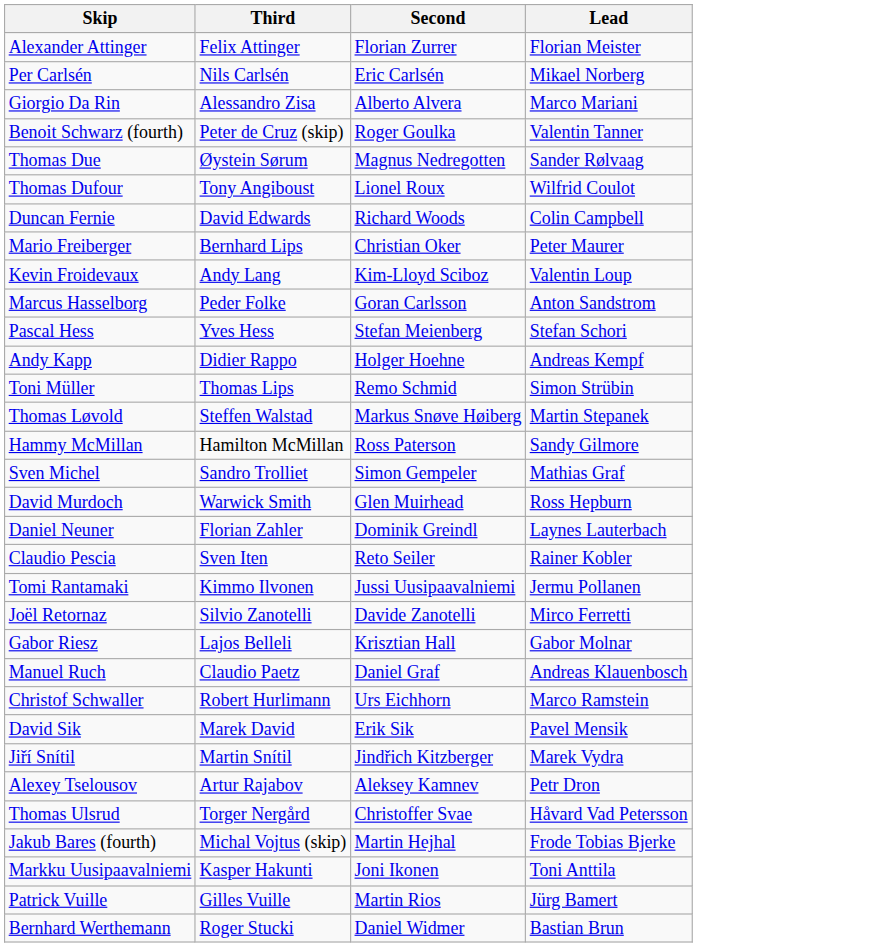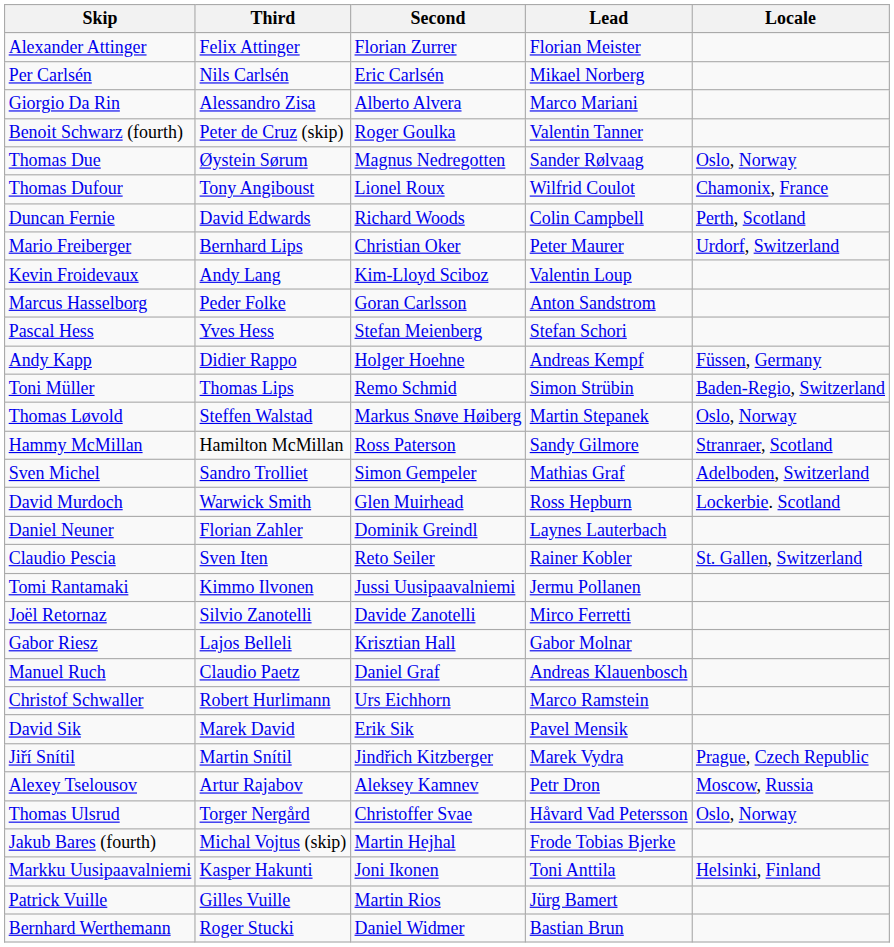+ column: Locale | Oslo, Norway | Chamonix, France | Perth, Scotland | Urdorf, Switzerland | Füssen, Germany | Baden-Regio, Switzerland | Oslo, Norway | Stranraer, Scotland | Adelboden, Switzerland | Lockerbie. Scotland | St. Gallen, Switzerland | Prague, Czech Republic | Moscow, Russia | Oslo, Norway | Helsinki, Finland
